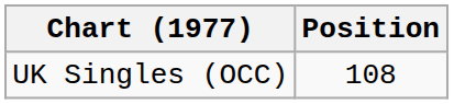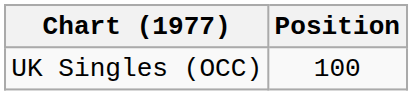UK Singles (OCC) | Position: 108 -> 100
